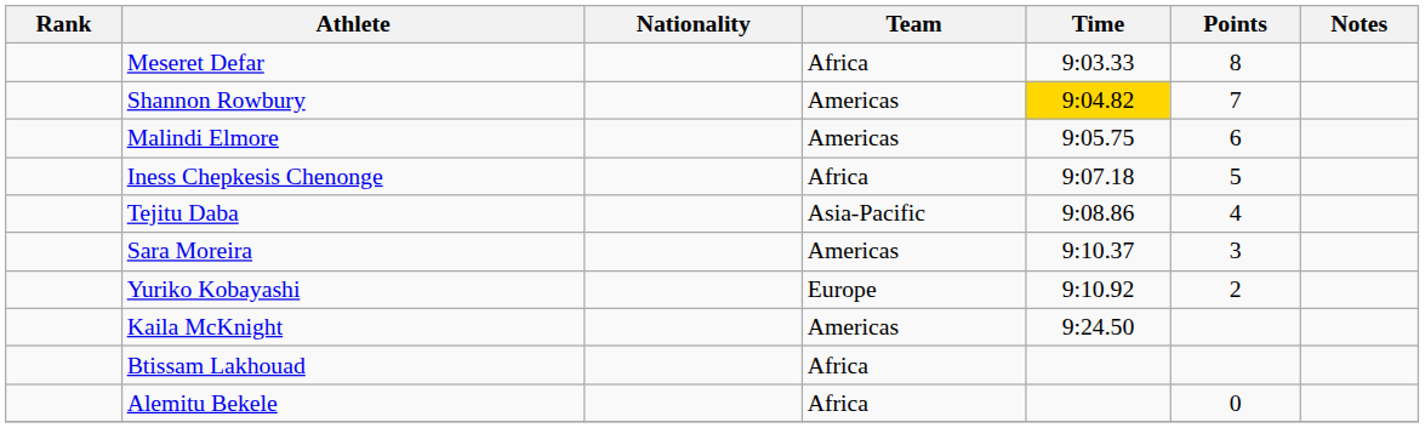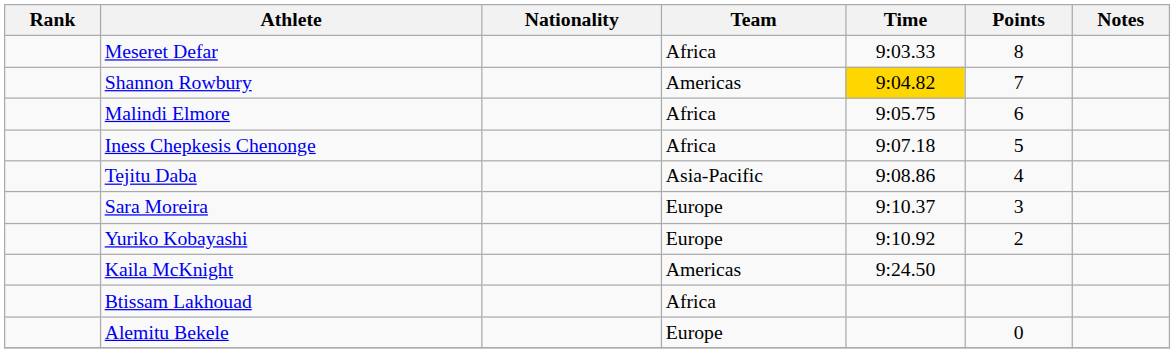Malindi Elmore | Team: Americas -> Africa
Sara Moreira | Team: Americas -> Europe
Alemitu Bekele | Team: Africa -> Europe
